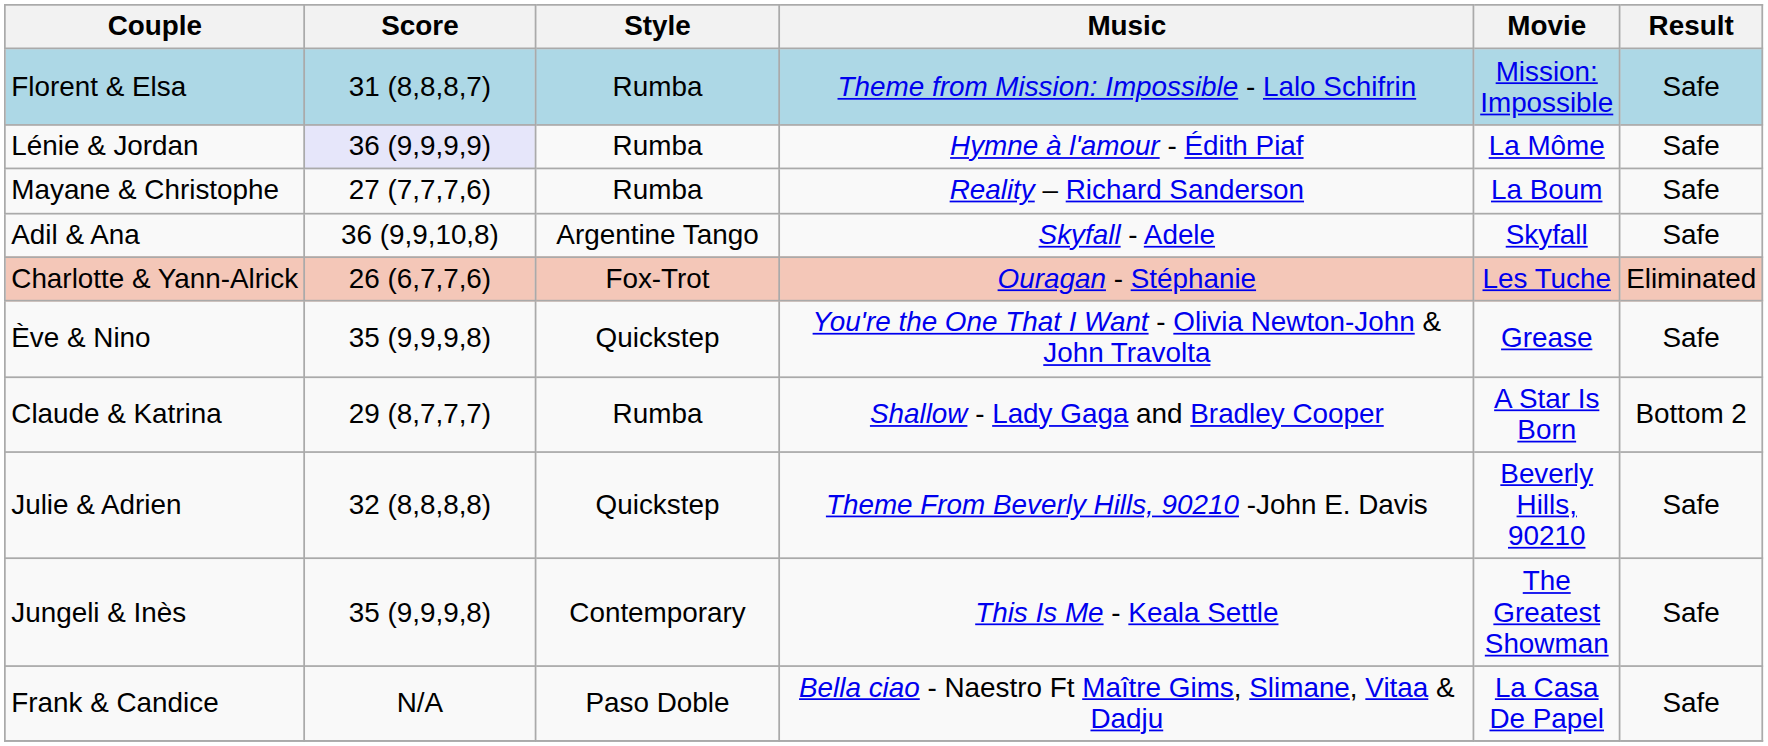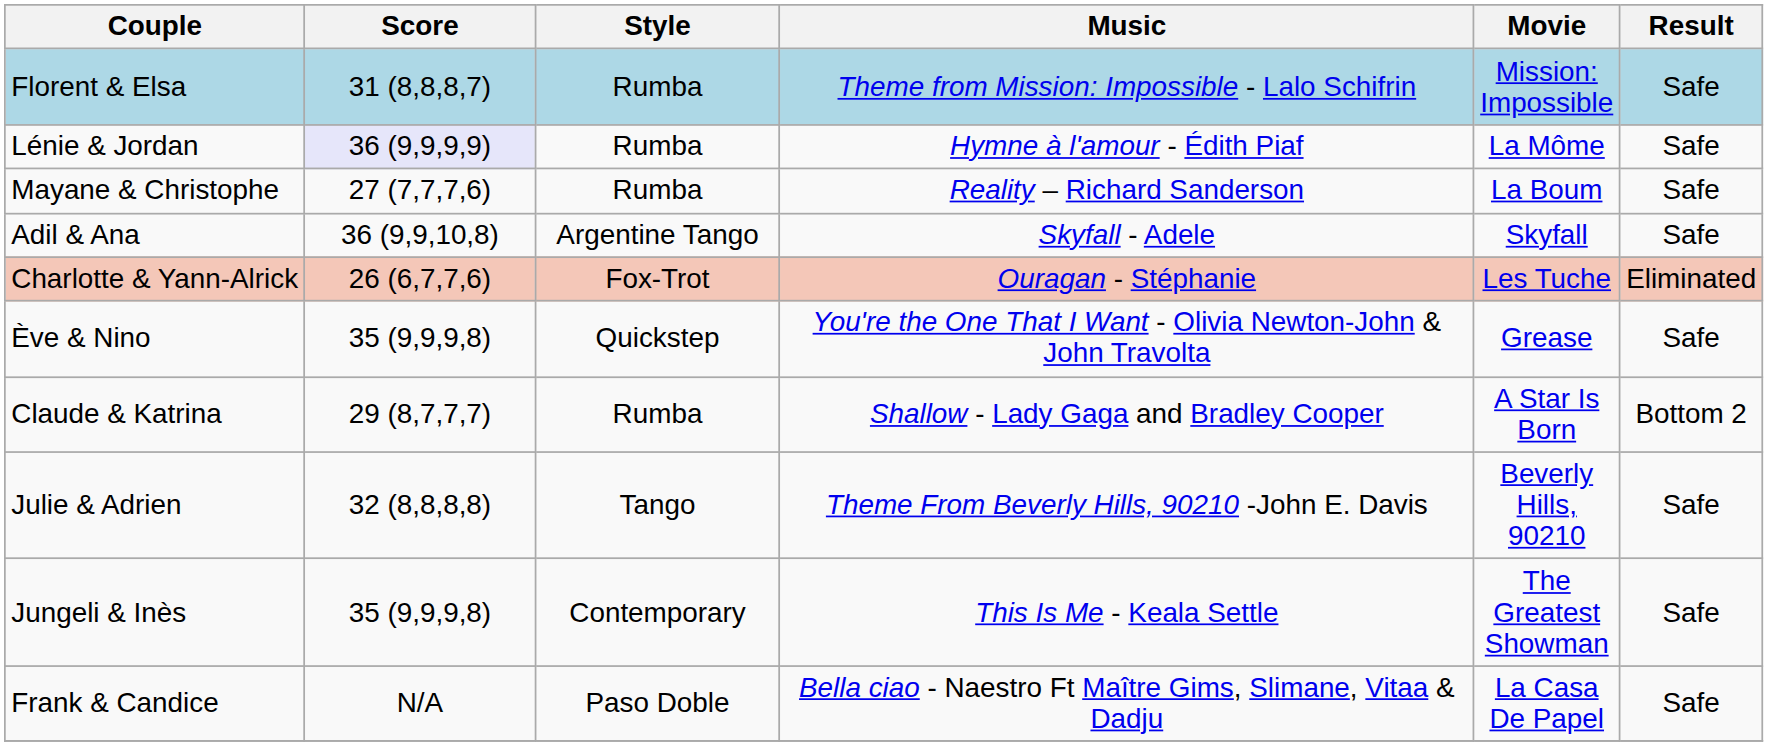Julie & Adrien | Style: Quickstep -> Tango
